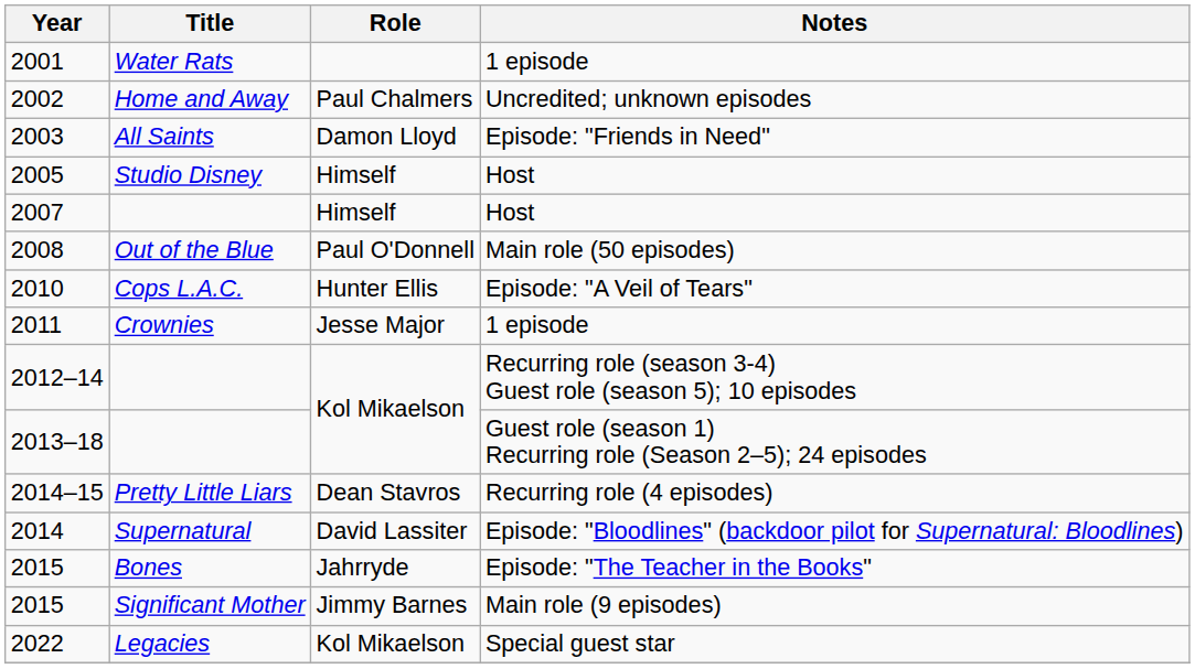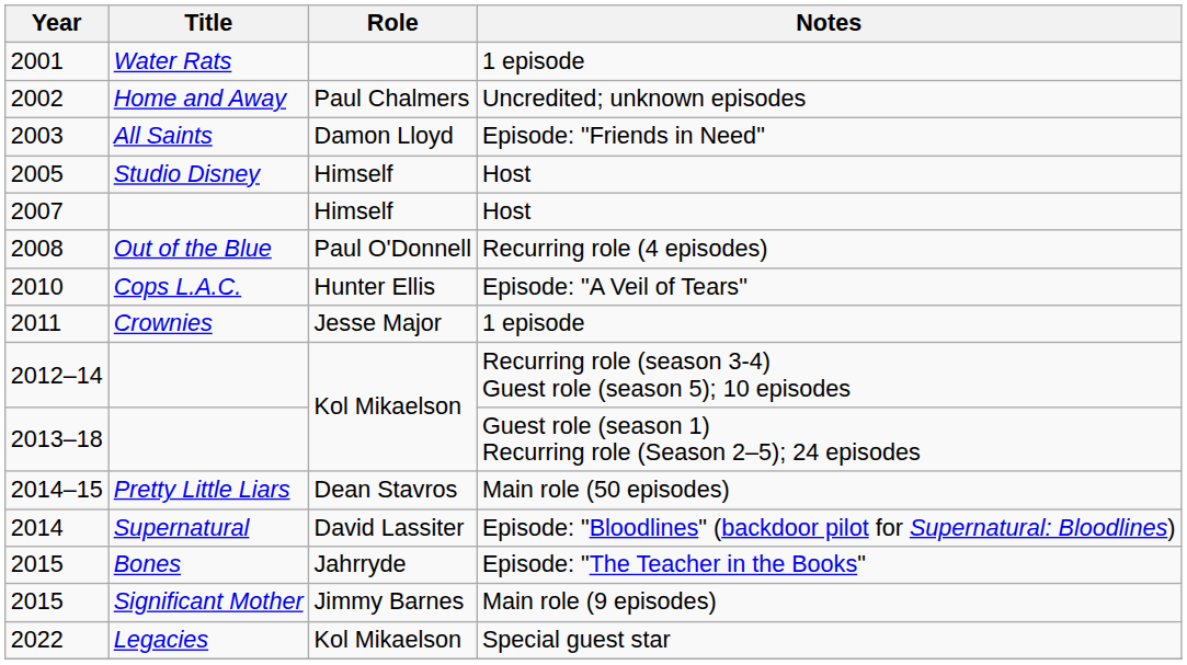2008 | Notes: Main role (50 episodes) -> Recurring role (4 episodes)
2014–15 | Notes: Recurring role (4 episodes) -> Main role (50 episodes)
